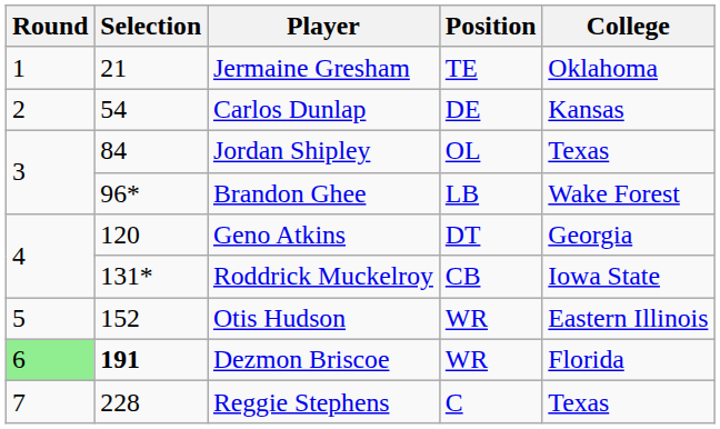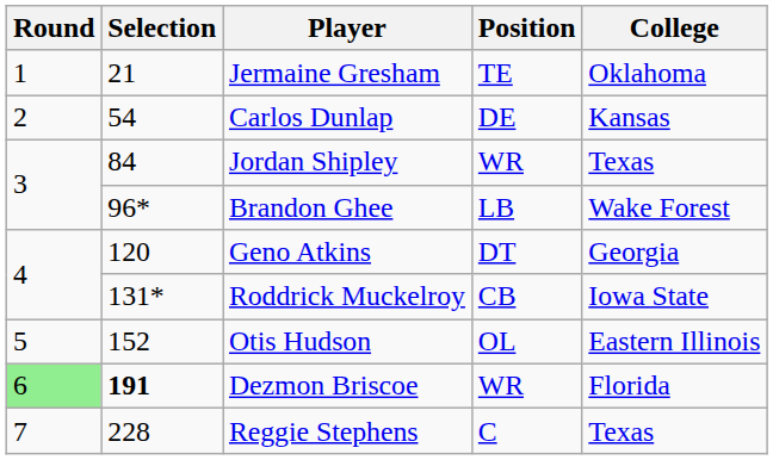Jordan Shipley | Position: OL -> WR
Otis Hudson | Position: WR -> OL
